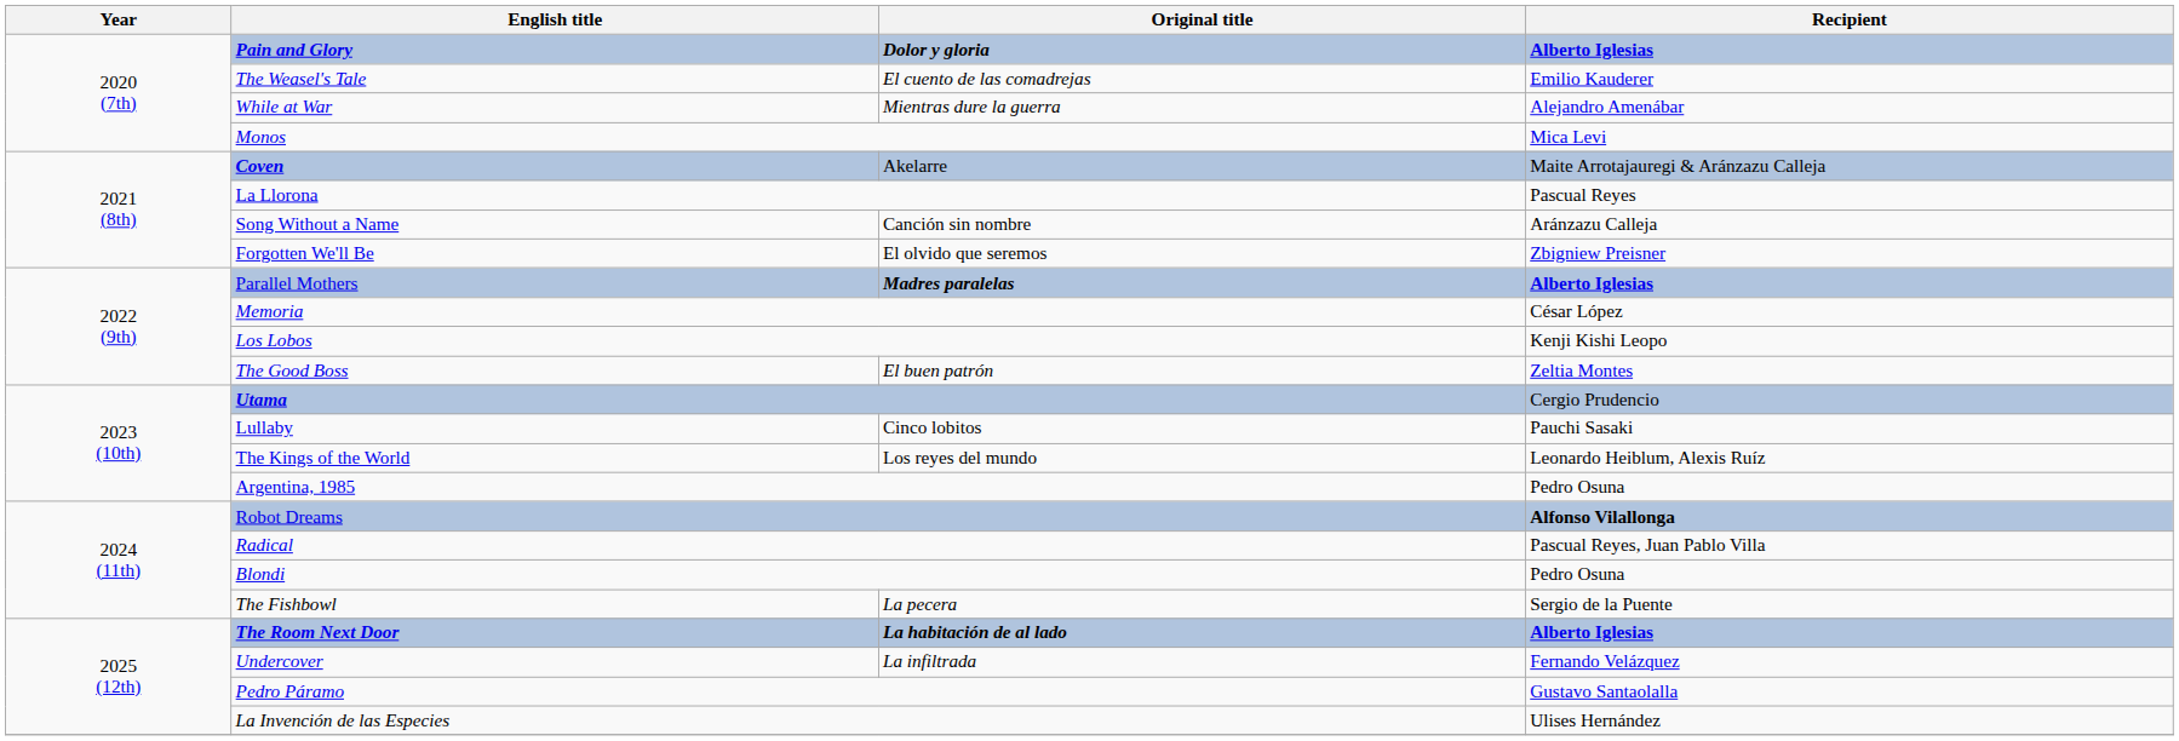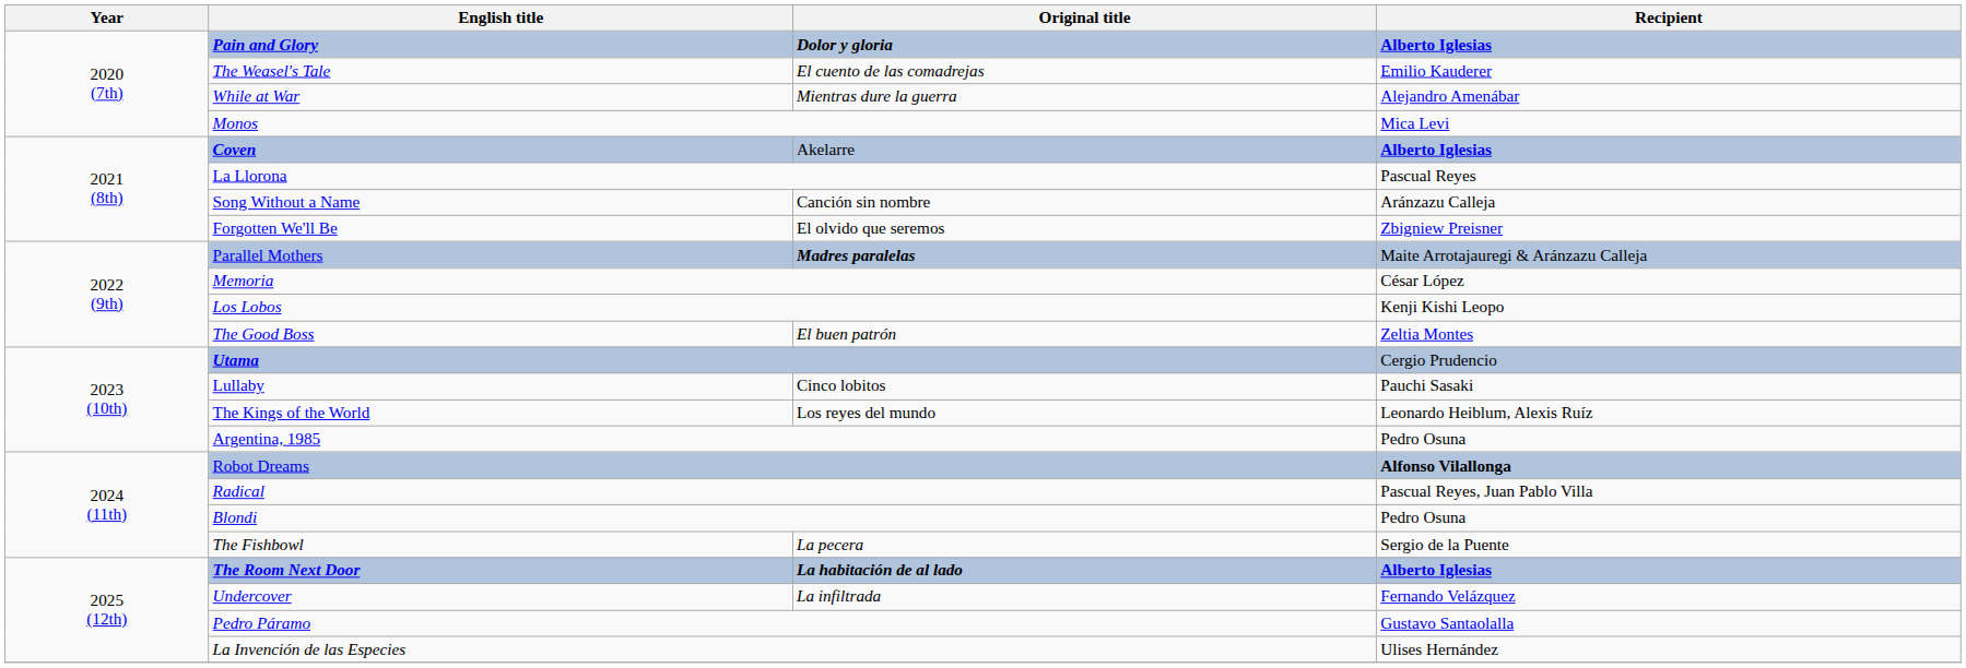Coven | Recipient: Maite Arrotajauregi & Aránzazu Calleja -> Alberto Iglesias
Parallel Mothers | Recipient: Alberto Iglesias -> Maite Arrotajauregi & Aránzazu Calleja
